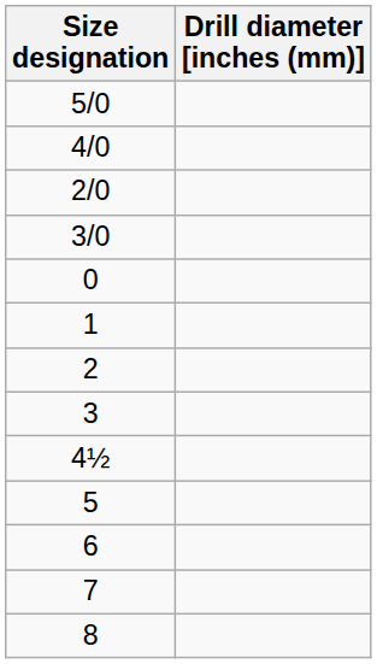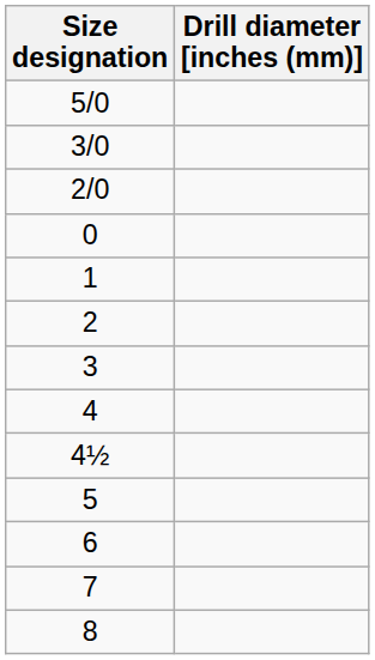- row: 4/0
rows swapped: 3/0 <-> 2/0
+ row: 4
